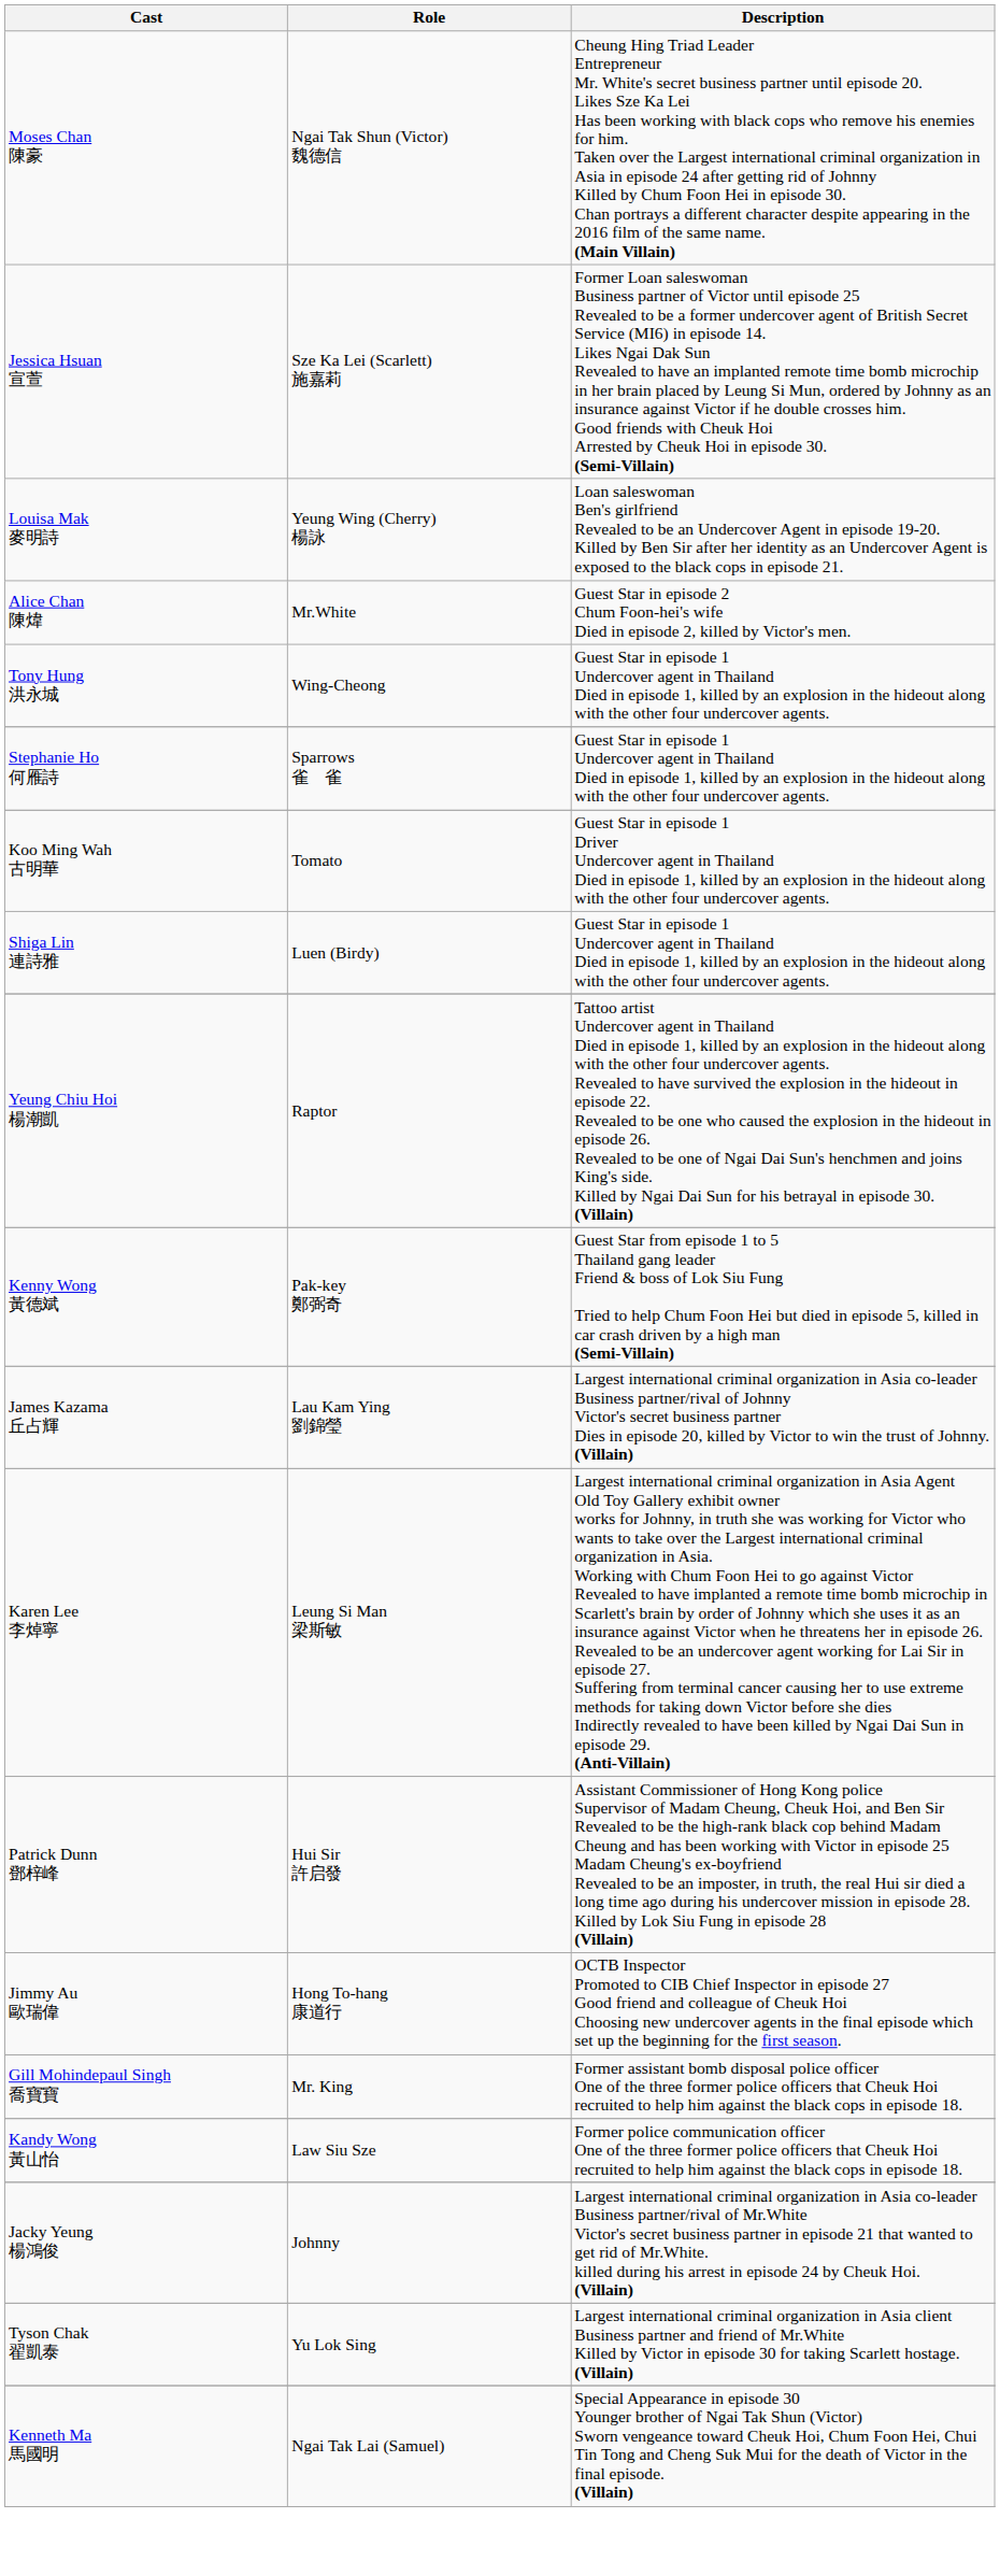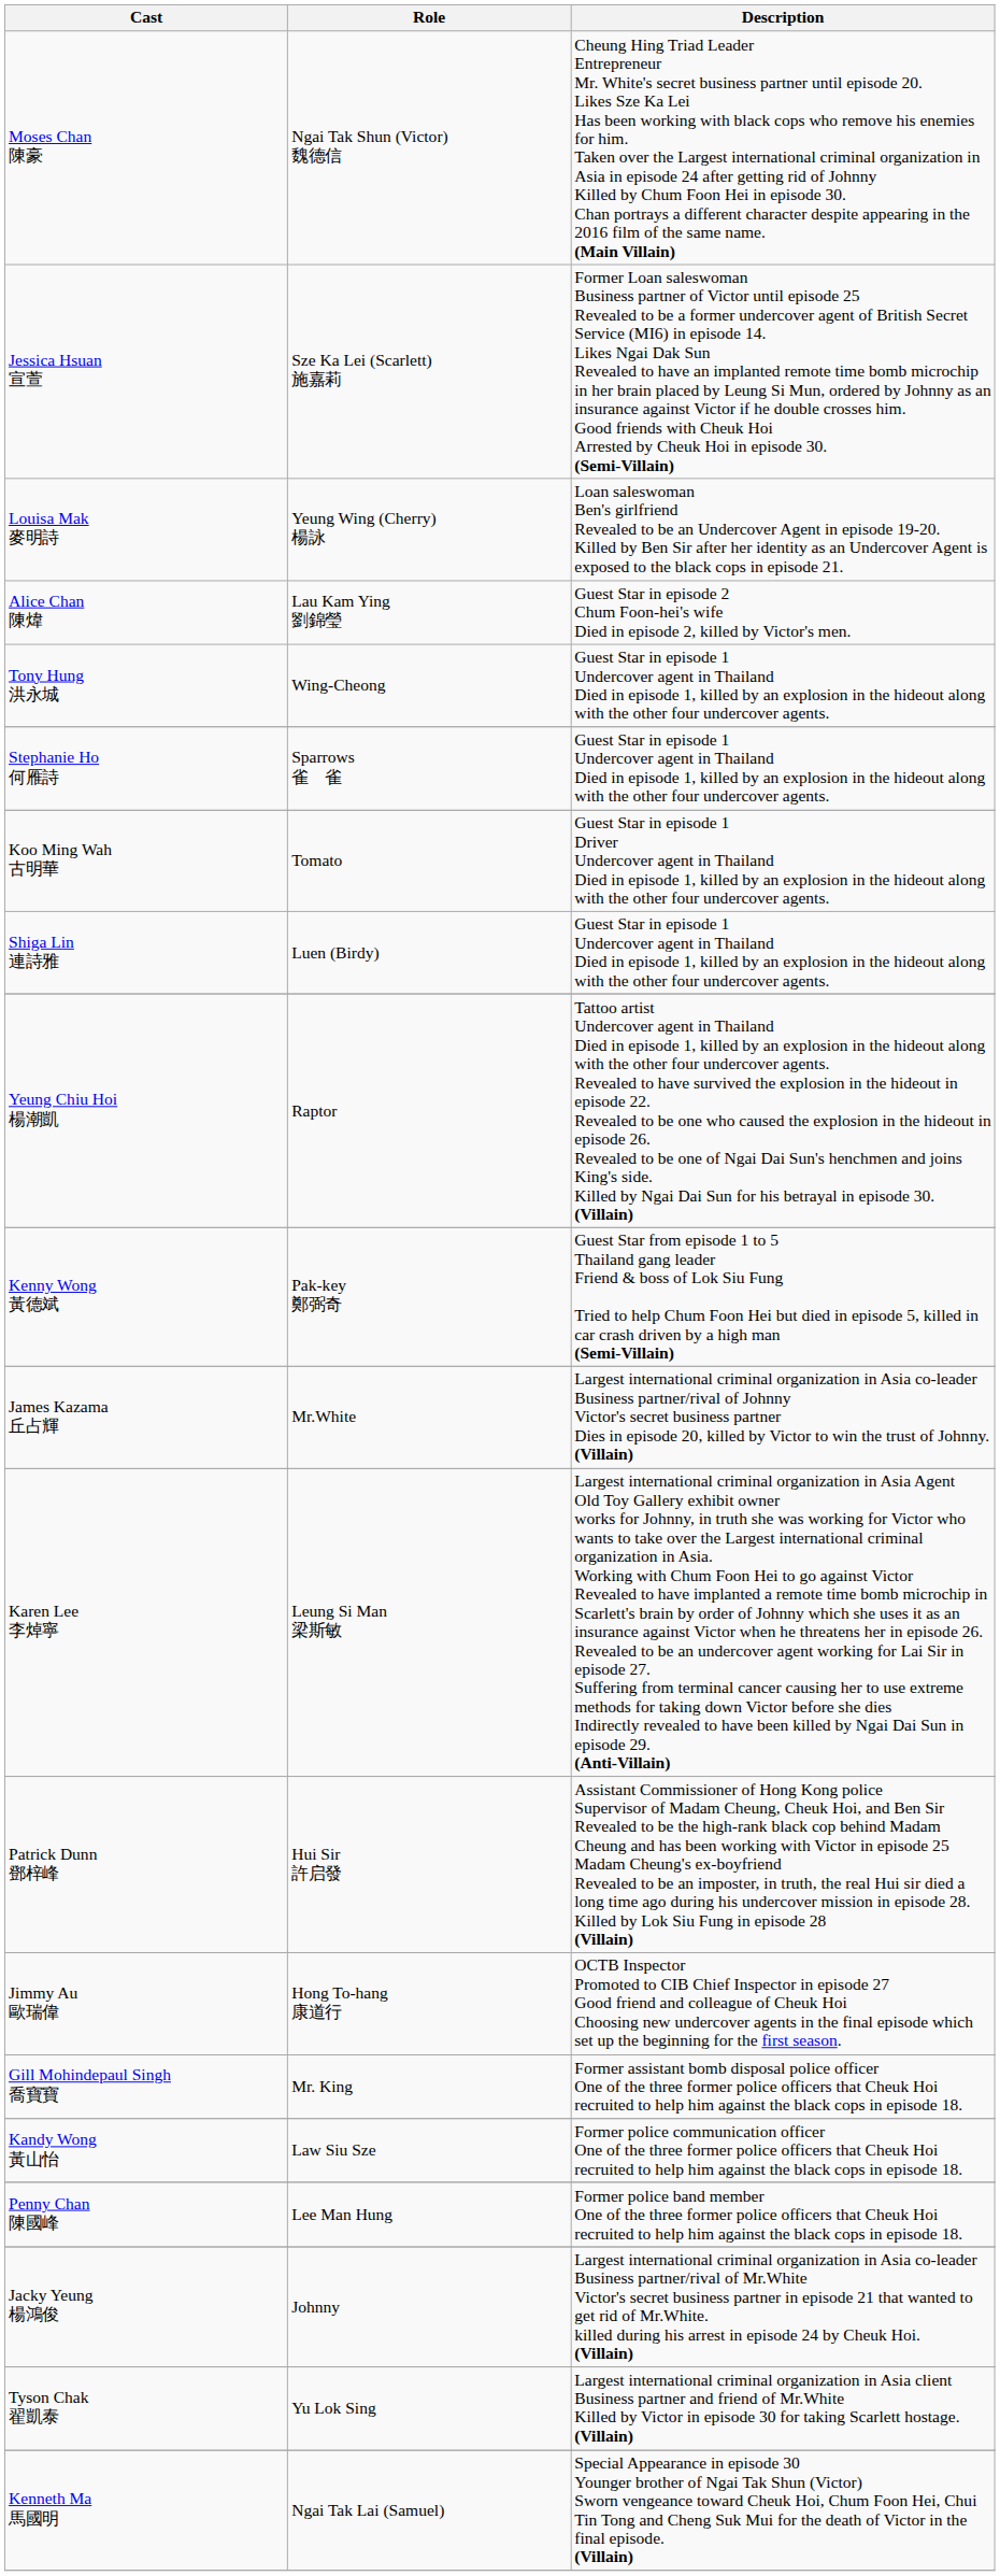Alice Chan 陳煒 | Role: Mr.White -> Lau Kam Ying 劉錦瑩
James Kazama 丘占輝 | Role: Lau Kam Ying 劉錦瑩 -> Mr.White
+ row: Penny Chan 陳國峰 | Lee Man Hung | Former police band member One of the three former police officers that Cheuk Hoi recruited to help him against the black cops in episode 18.
